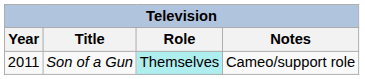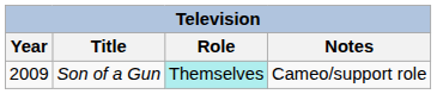Son of a Gun | Year: 2011 -> 2009
